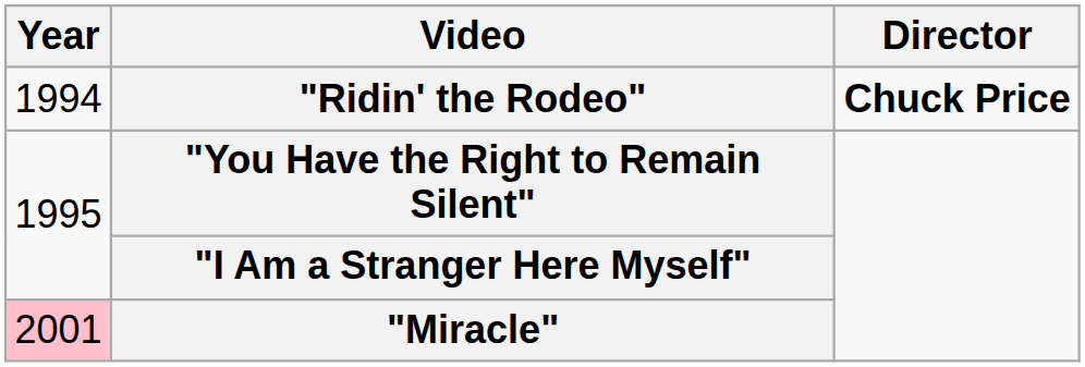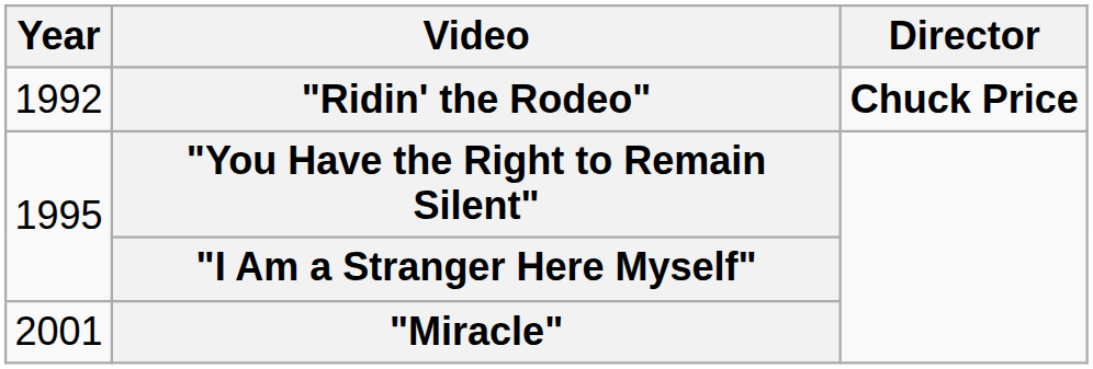"Ridin' the Rodeo" | Year: 1994 -> 1992
"Miracle" | Year: pink background -> no background
